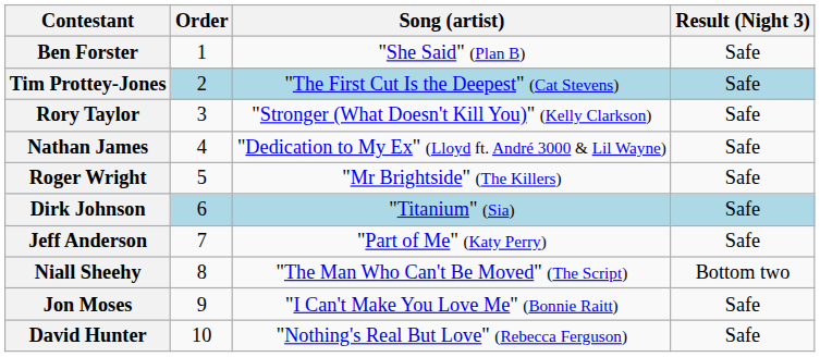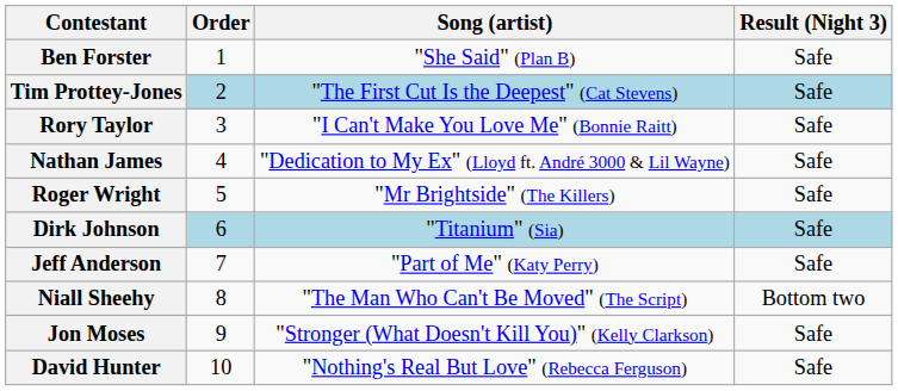Rory Taylor | Song (artist): "Stronger (What Doesn't Kill You)" (Kelly Clarkson) -> "I Can't Make You Love Me" (Bonnie Raitt)
Jon Moses | Song (artist): "I Can't Make You Love Me" (Bonnie Raitt) -> "Stronger (What Doesn't Kill You)" (Kelly Clarkson)
